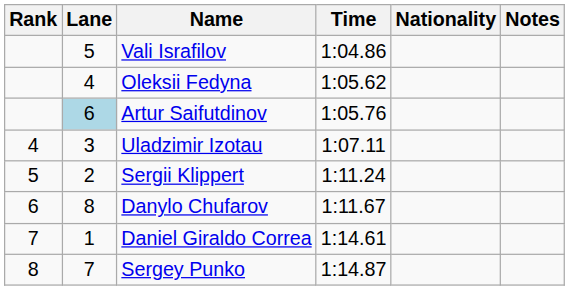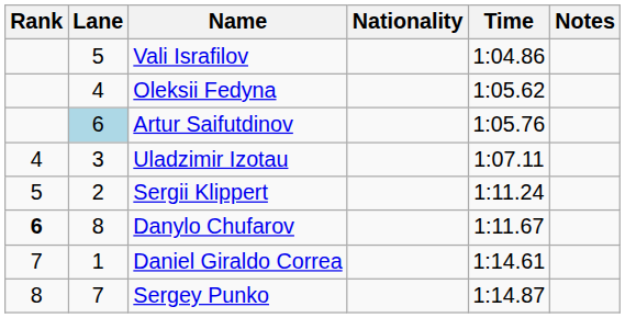columns swapped: Nationality <-> Time
Danylo Chufarov | Rank: normal -> bold
